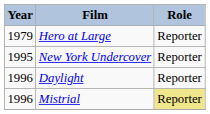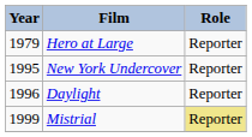Mistrial | Year: 1996 -> 1999
